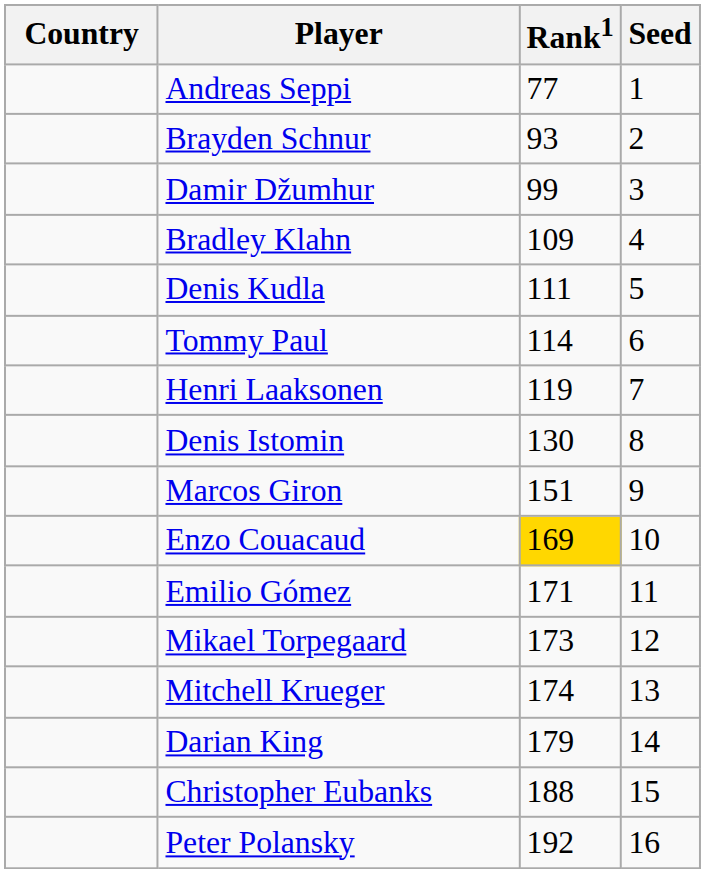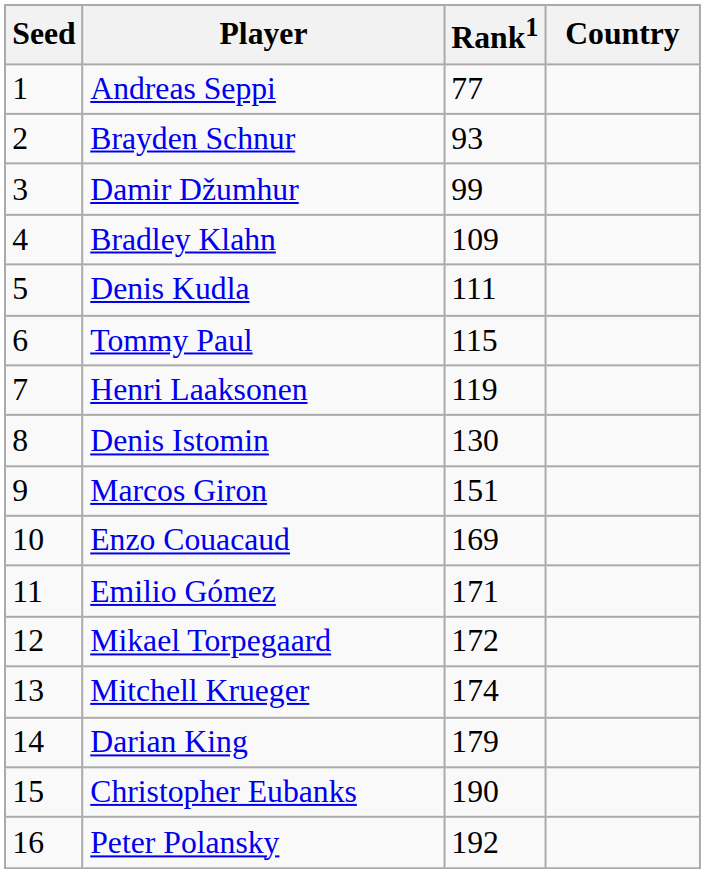columns swapped: Country <-> Seed
Tommy Paul | Rank1: 114 -> 115
Enzo Couacaud | Rank1: gold background -> no background
Mikael Torpegaard | Rank1: 173 -> 172
Christopher Eubanks | Rank1: 188 -> 190
